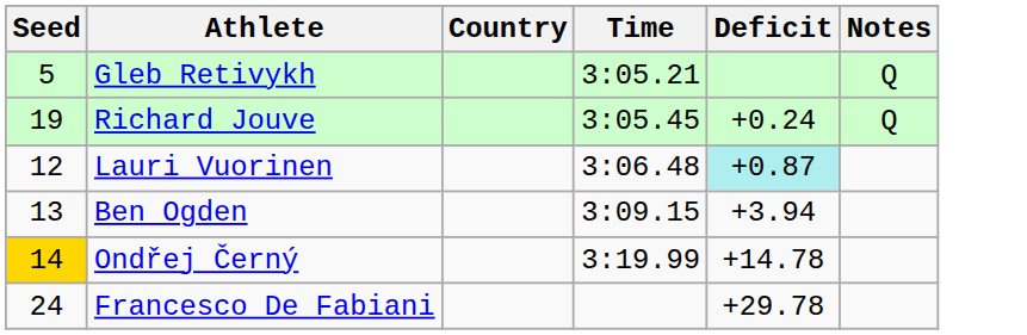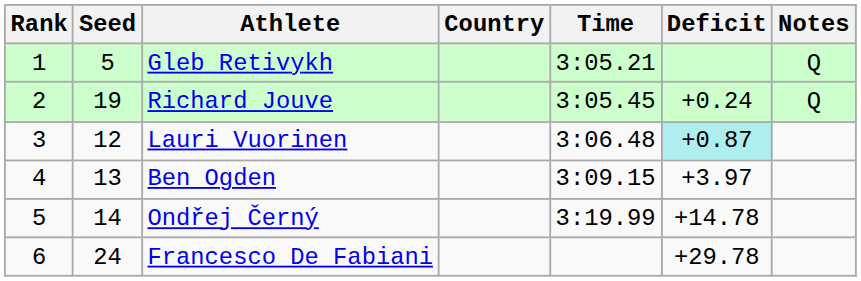+ column: Rank | 1 | 2 | 3 | 4 | 5 | 6
Ben Ogden | Deficit: +3.94 -> +3.97
Ondřej Černý | Seed: gold background -> no background
